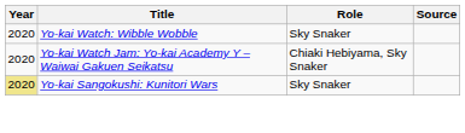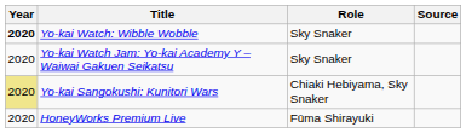Yo-kai Watch: Wibble Wobble | Year: normal -> bold
Yo-kai Watch Jam: Yo-kai Academy Y – Waiwai Gakuen Seikatsu | Role: Chiaki Hebiyama, Sky Snaker -> Sky Snaker
Yo-kai Sangokushi: Kunitori Wars | Role: Sky Snaker -> Chiaki Hebiyama, Sky Snaker
+ row: 2020 | HoneyWorks Premium Live | Fūma Shirayuki
